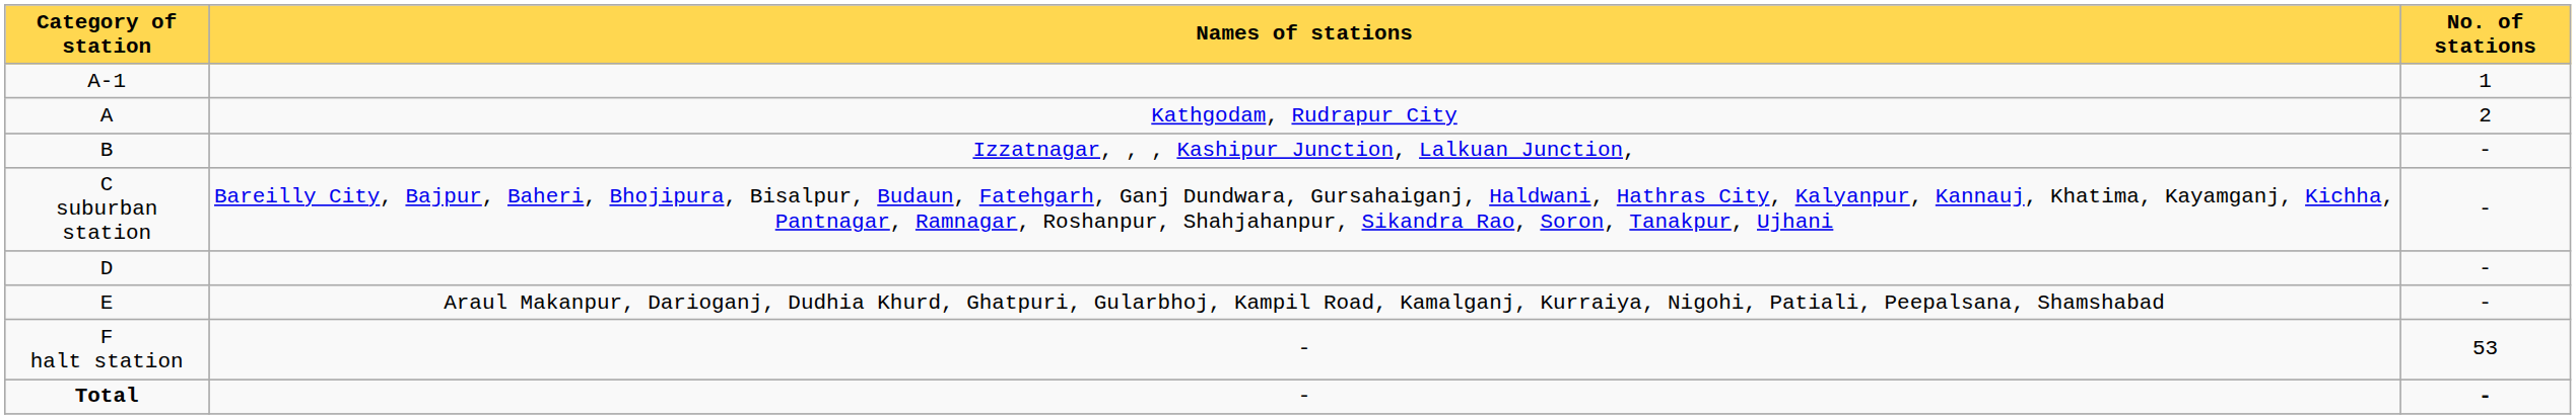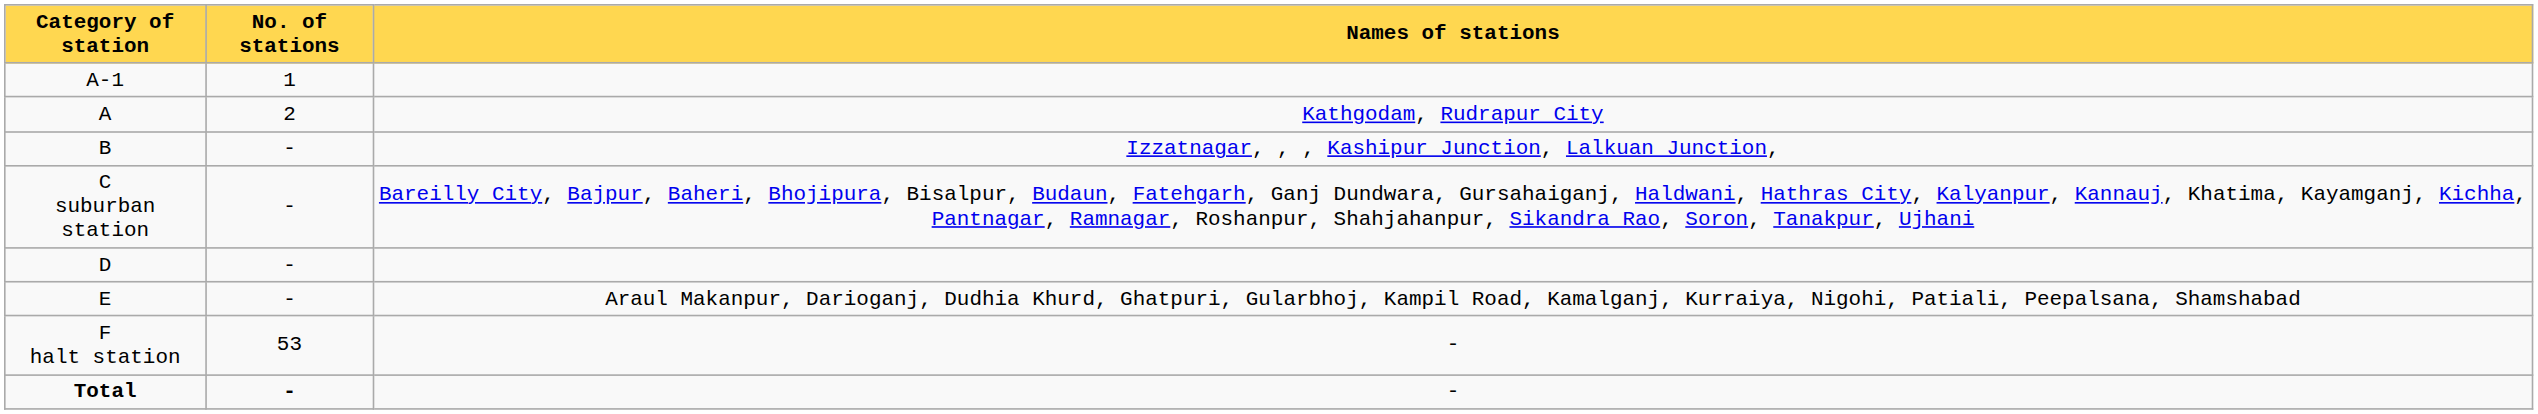columns swapped: No. of stations <-> Names of stations
